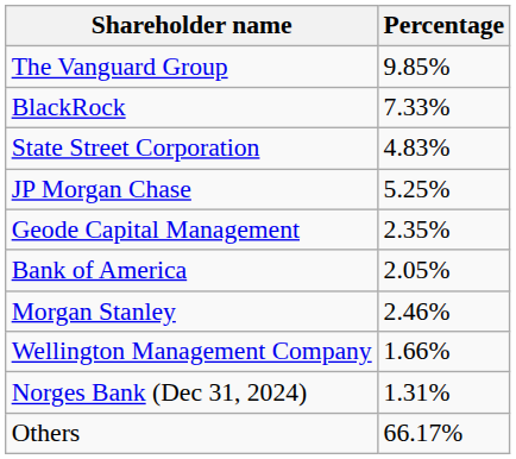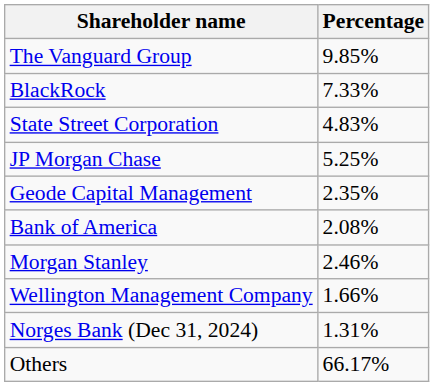Bank of America | Percentage: 2.05% -> 2.08%
